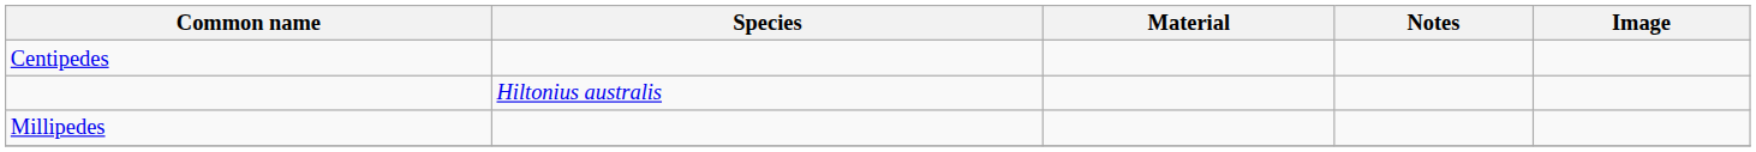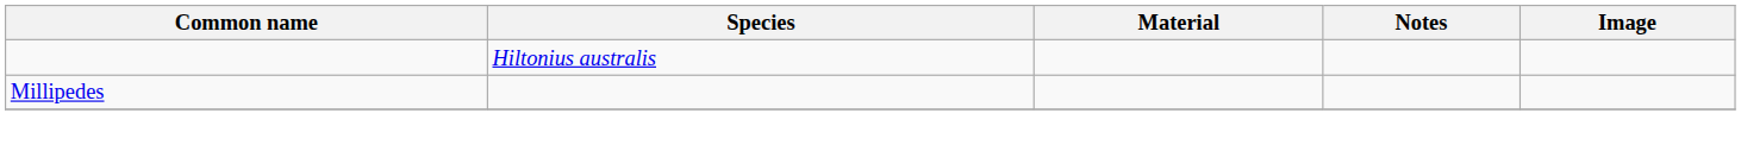- row: Centipedes
